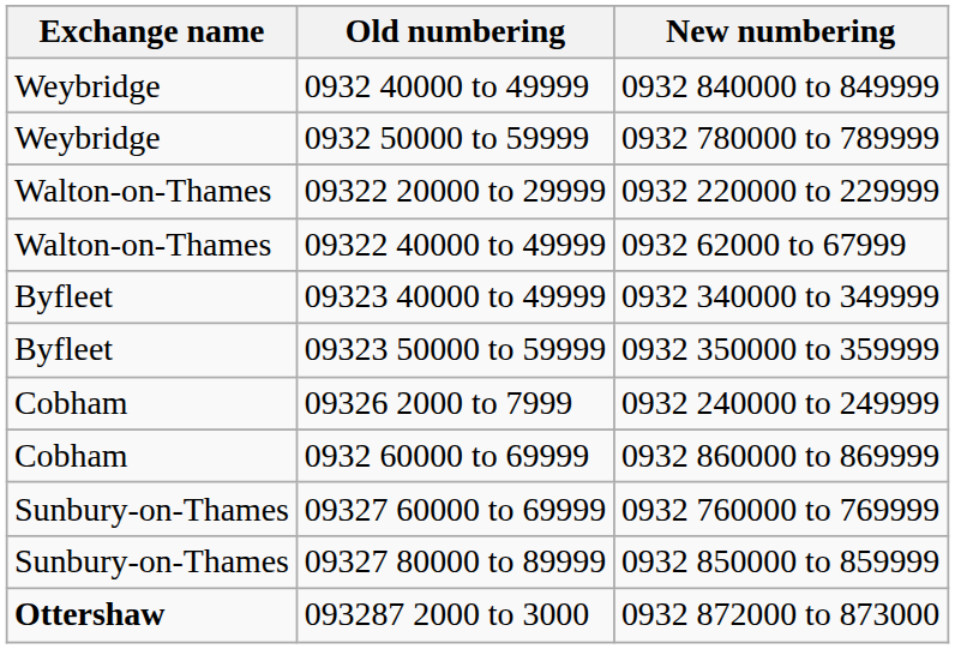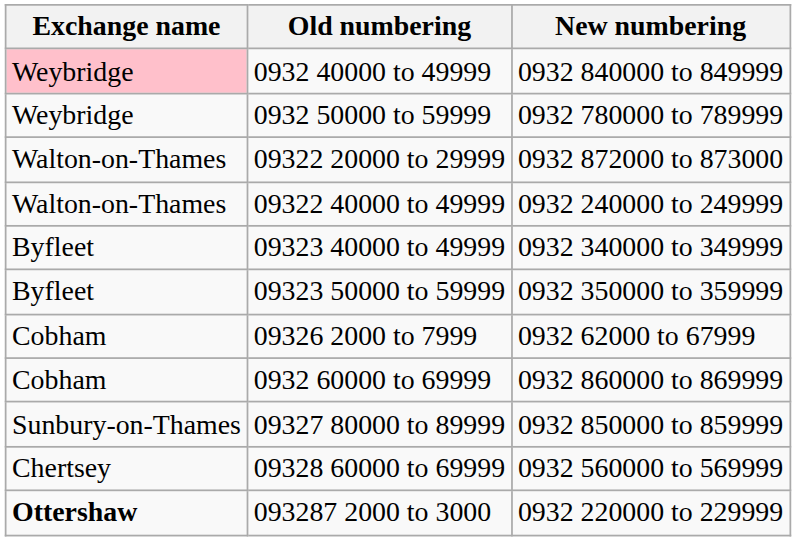0932 40000 to 49999 | Exchange name: no background -> pink background
09322 20000 to 29999 | New numbering: 0932 220000 to 229999 -> 0932 872000 to 873000
09322 40000 to 49999 | New numbering: 0932 62000 to 67999 -> 0932 240000 to 249999
09326 2000 to 7999 | New numbering: 0932 240000 to 249999 -> 0932 62000 to 67999
- row: Sunbury-on-Thames | 09327 60000 to 69999 | 0932 760000 to 769999
+ row: Chertsey | 09328 60000 to 69999 | 0932 560000 to 569999
093287 2000 to 3000 | New numbering: 0932 872000 to 873000 -> 0932 220000 to 229999
